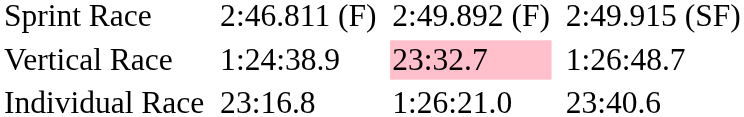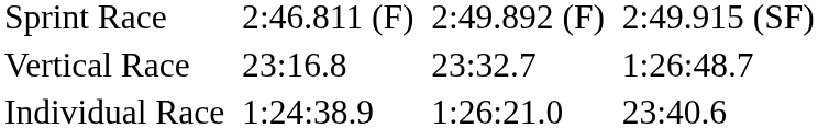Vertical Race | column 3: 1:24:38.9 -> 23:16.8
Vertical Race | column 5: pink background -> no background
Individual Race | column 3: 23:16.8 -> 1:24:38.9
